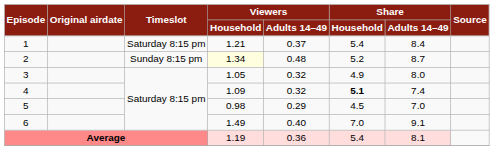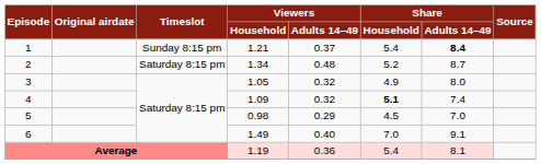1 | Timeslot: Saturday 8:15 pm -> Sunday 8:15 pm
1 | Share / Adults 14–49: normal -> bold
2 | Timeslot: Sunday 8:15 pm -> Saturday 8:15 pm
2 | Viewers / Household: lightyellow background -> no background
